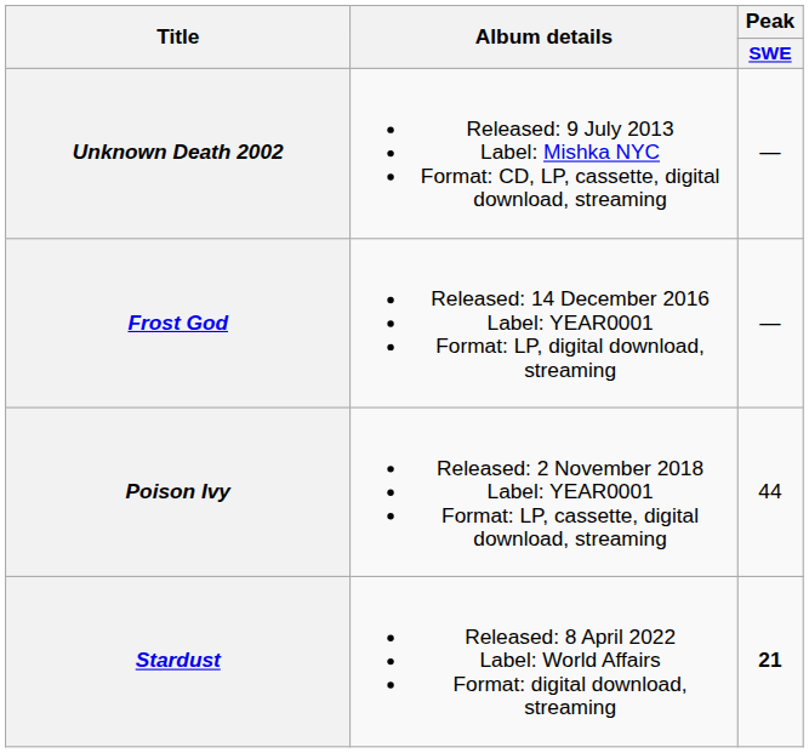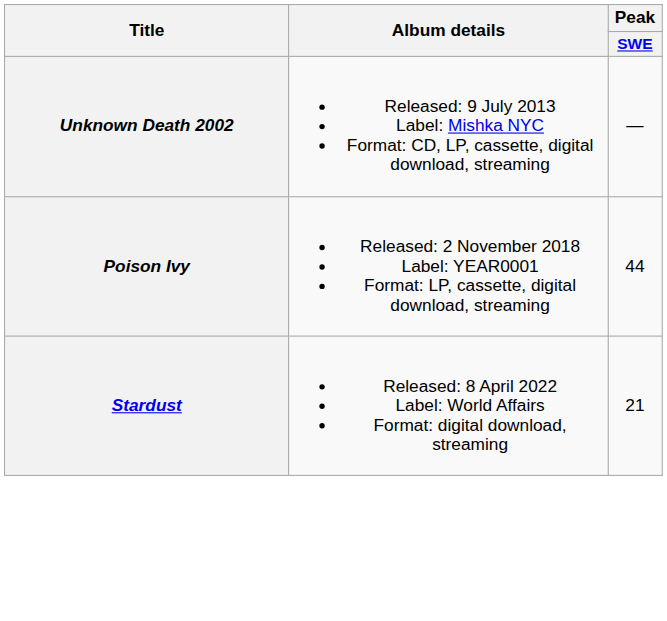- row: Frost God | Released: 14 December 2016 Label: YEAR0001 Format: LP, digital download, streaming | —
Stardust | Peak / SWE: bold -> normal
